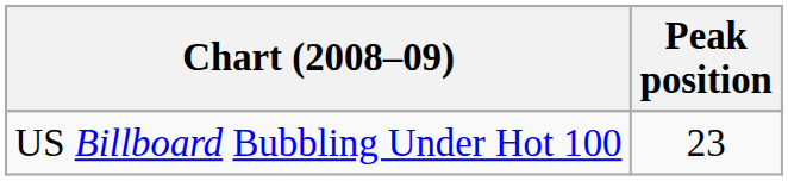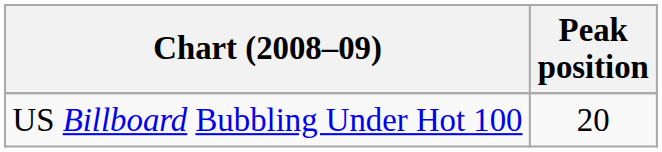US Billboard Bubbling Under Hot 100 | Peak position: 23 -> 20
